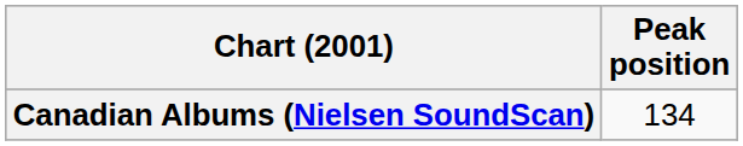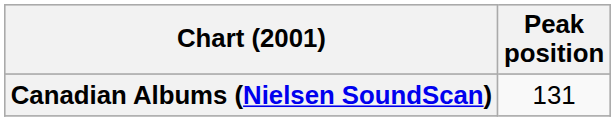Canadian Albums (Nielsen SoundScan) | Peak position: 134 -> 131
